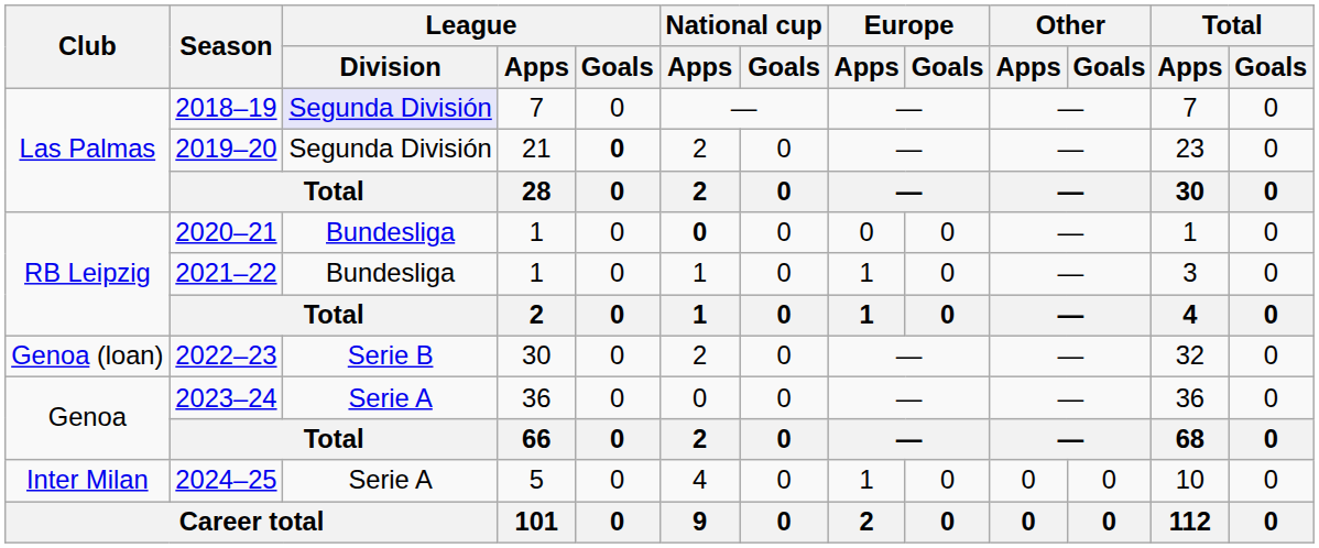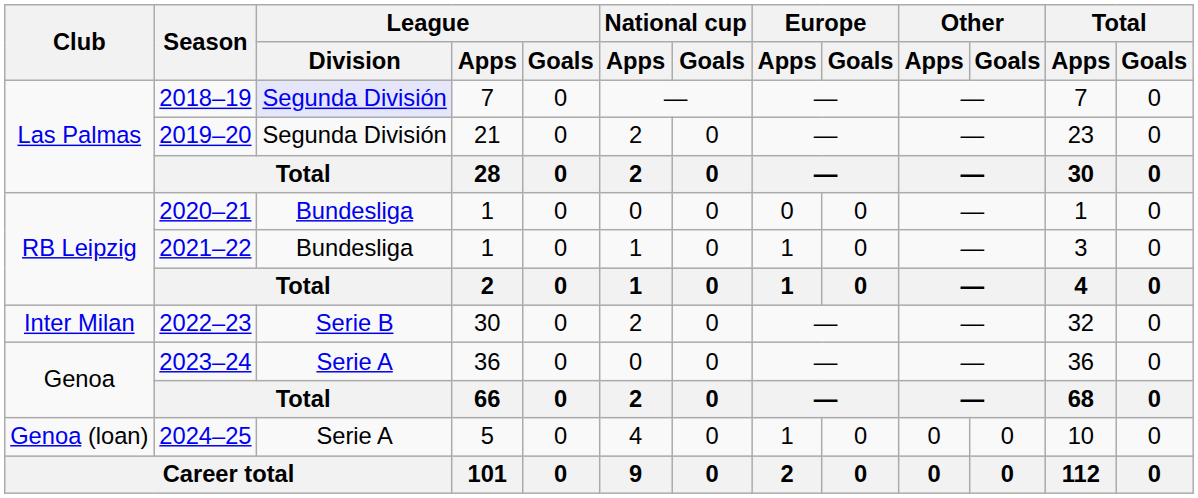2019–20 | League / Goals: bold -> normal
2020–21 | National cup / Apps: bold -> normal
2022–23 | Club: Genoa (loan) -> Inter Milan
2024–25 | Club: Inter Milan -> Genoa (loan)
